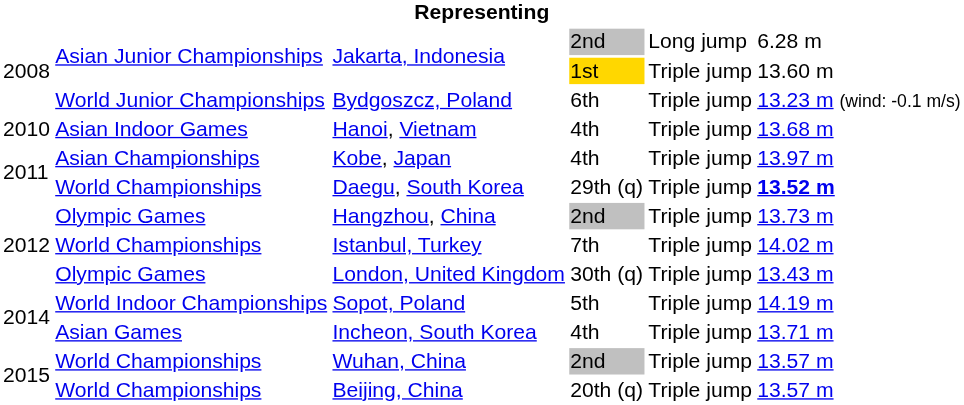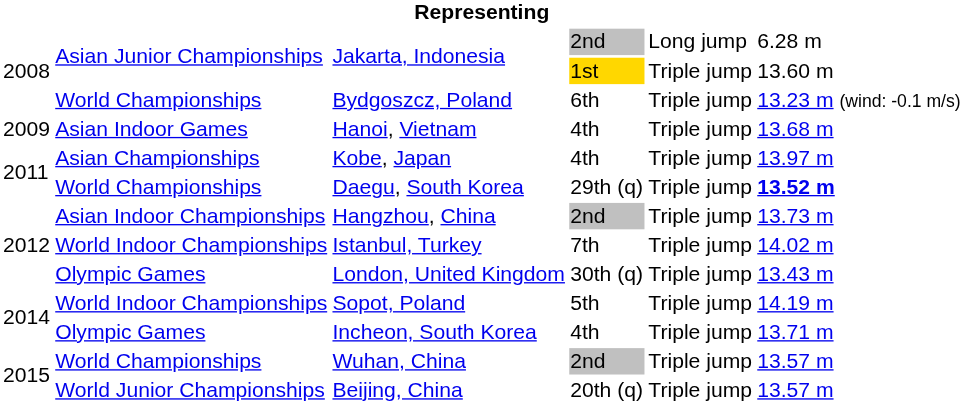Bydgoszcz, Poland | column 2: World Junior Championships -> World Championships
Hanoi, Vietnam | column 1: 2010 -> 2009
Hangzhou, China | column 2: Olympic Games -> Asian Indoor Championships
Istanbul, Turkey | column 2: World Championships -> World Indoor Championships
Incheon, South Korea | column 2: Asian Games -> Olympic Games
Beijing, China | column 2: World Championships -> World Junior Championships
